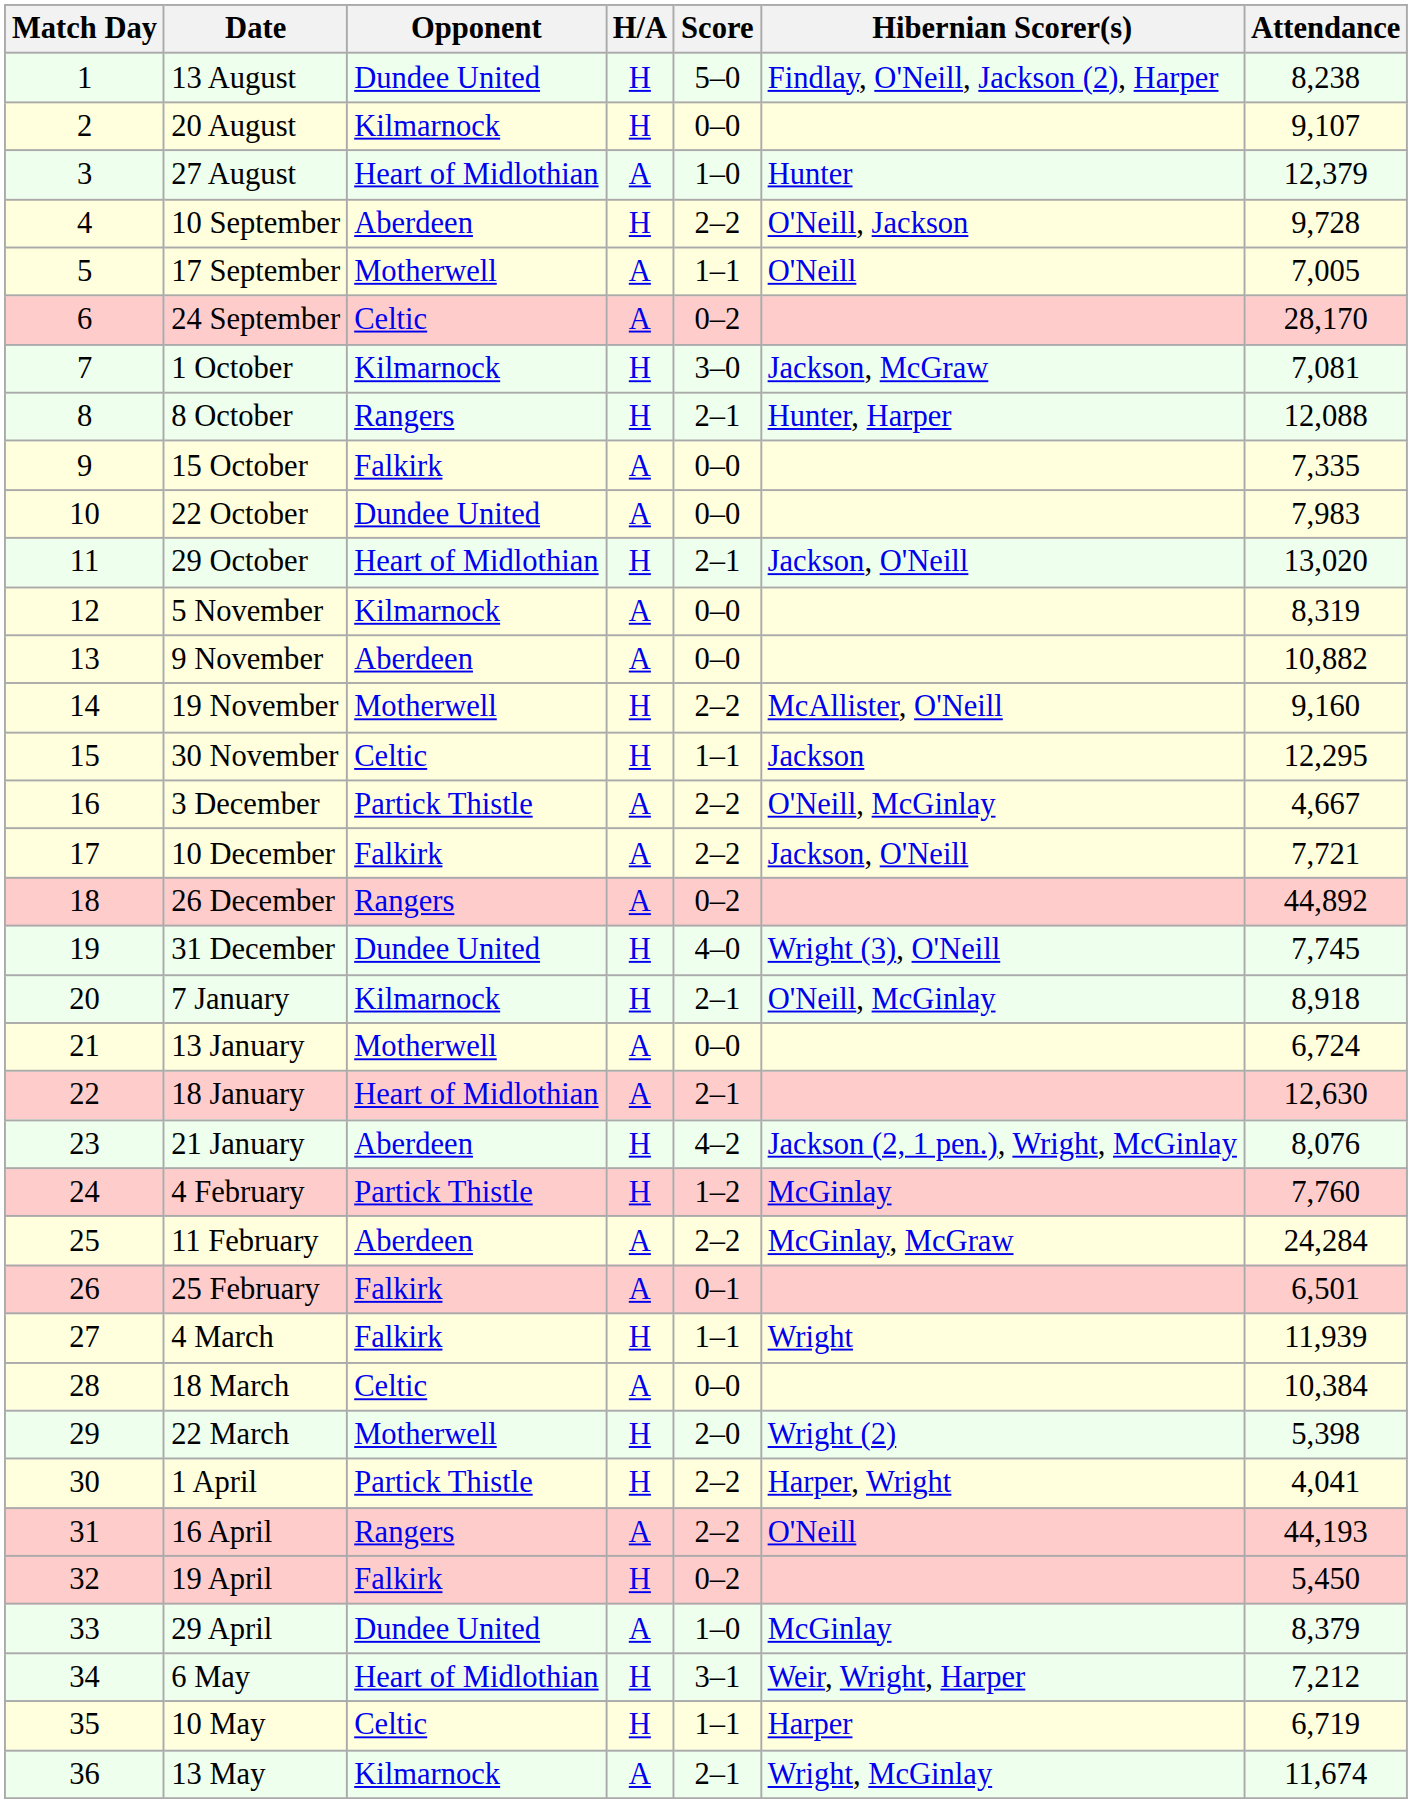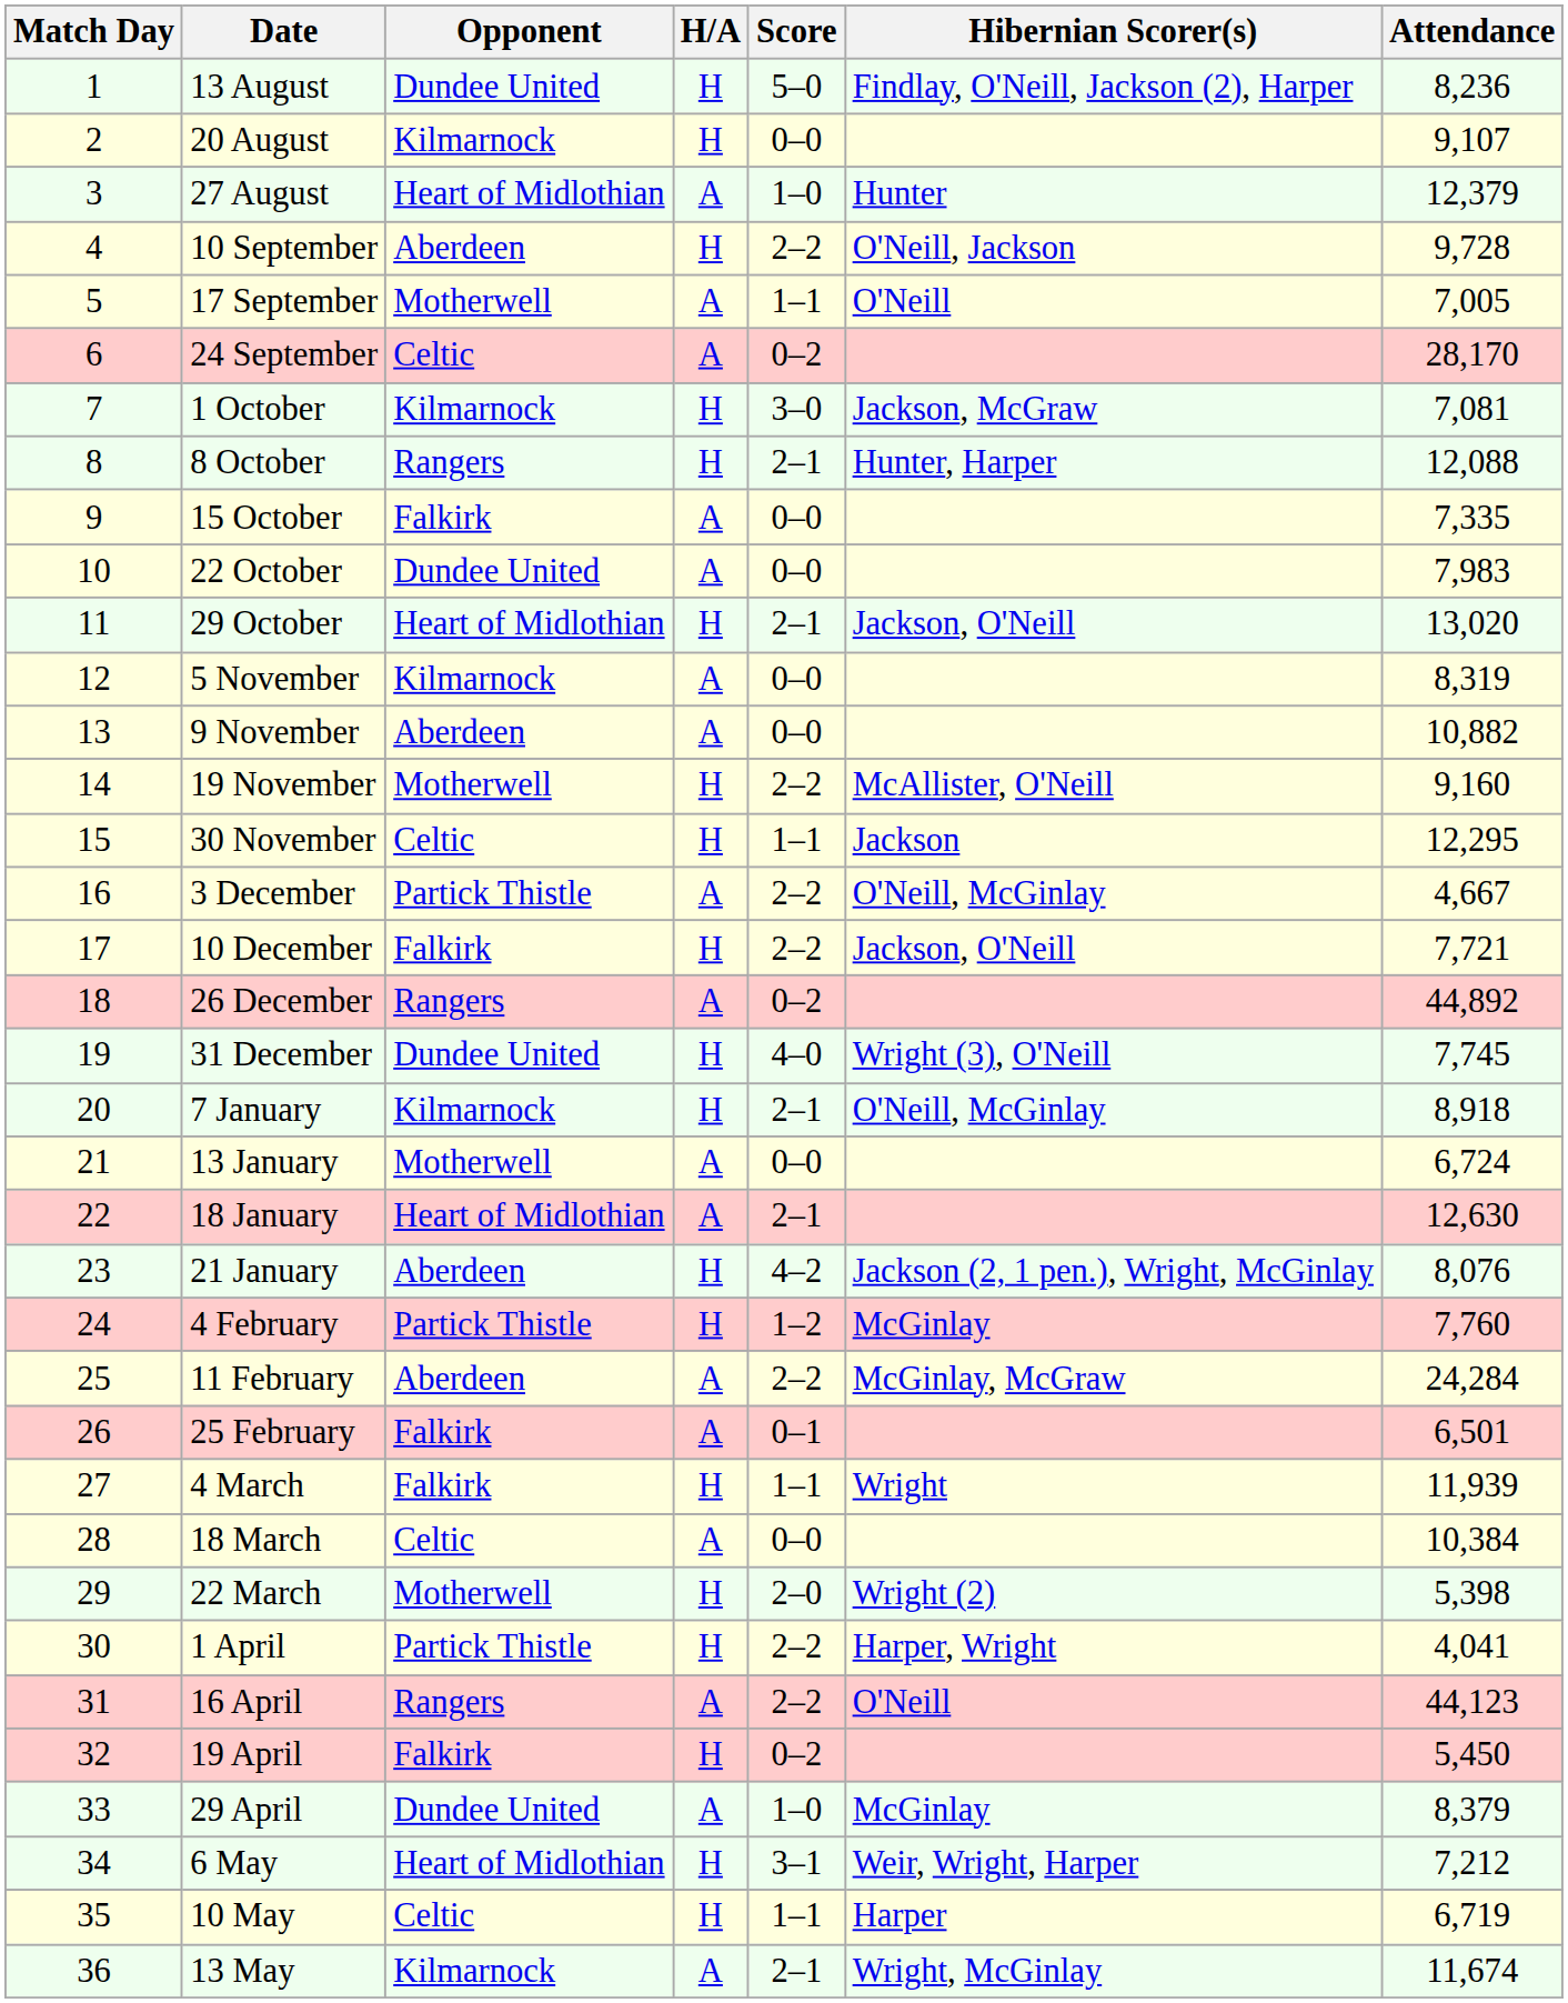13 August | Attendance: 8,238 -> 8,236
10 December | H/A: A -> H
16 April | Attendance: 44,193 -> 44,123
